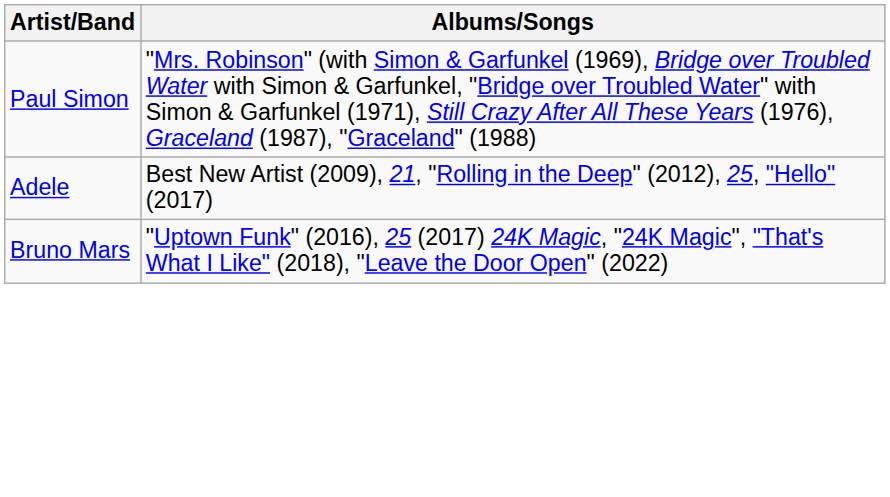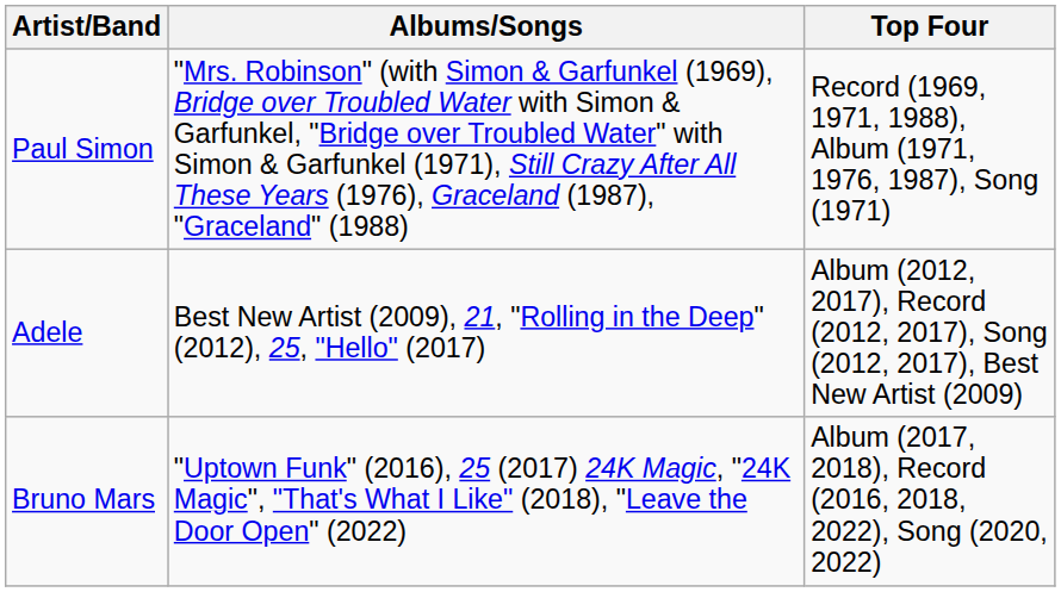+ column: Top Four | Record (1969, 1971, 1988), Album (1971, 1976, 1987), Song (1971) | Album (2012, 2017), Record (2012, 2017), Song (2012, 2017), Best New Artist (2009) | Album (2017, 2018), Record (2016, 2018, 2022), Song (2020, 2022)
